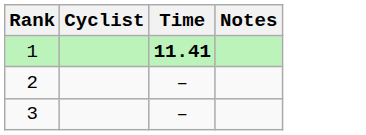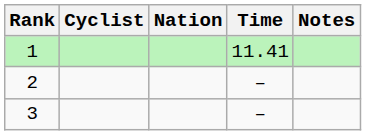+ column: Nation
1 | Time: bold -> normal
